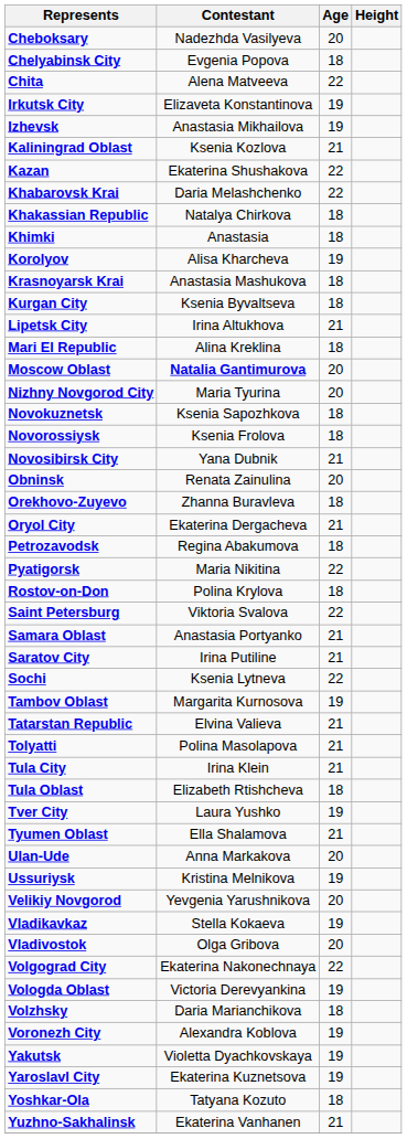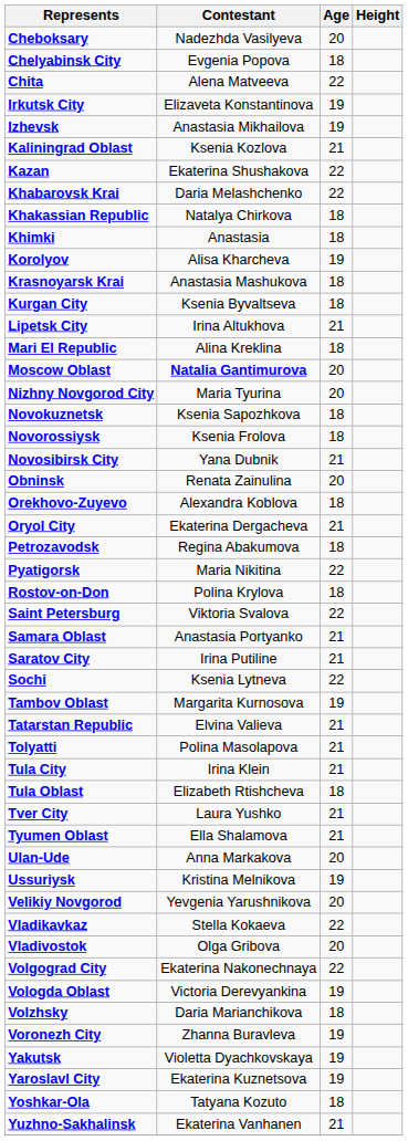Orekhovo-Zuyevo | Contestant: Zhanna Buravleva -> Alexandra Koblova
Tver City | Age: 19 -> 21
Vladikavkaz | Age: 19 -> 22
Voronezh City | Contestant: Alexandra Koblova -> Zhanna Buravleva
